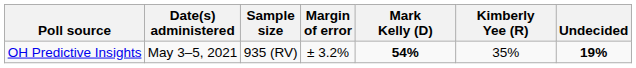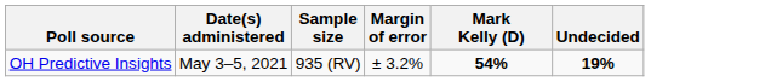- column: Kimberly Yee (R) | 35%
